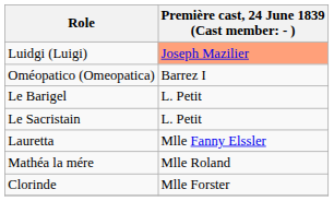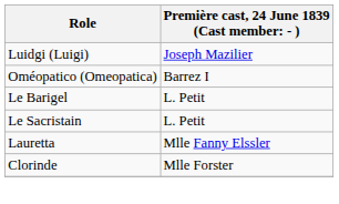Luidgi (Luigi) | column 2: lightsalmon background -> no background
- row: Mathéa la mére | Mlle Roland
